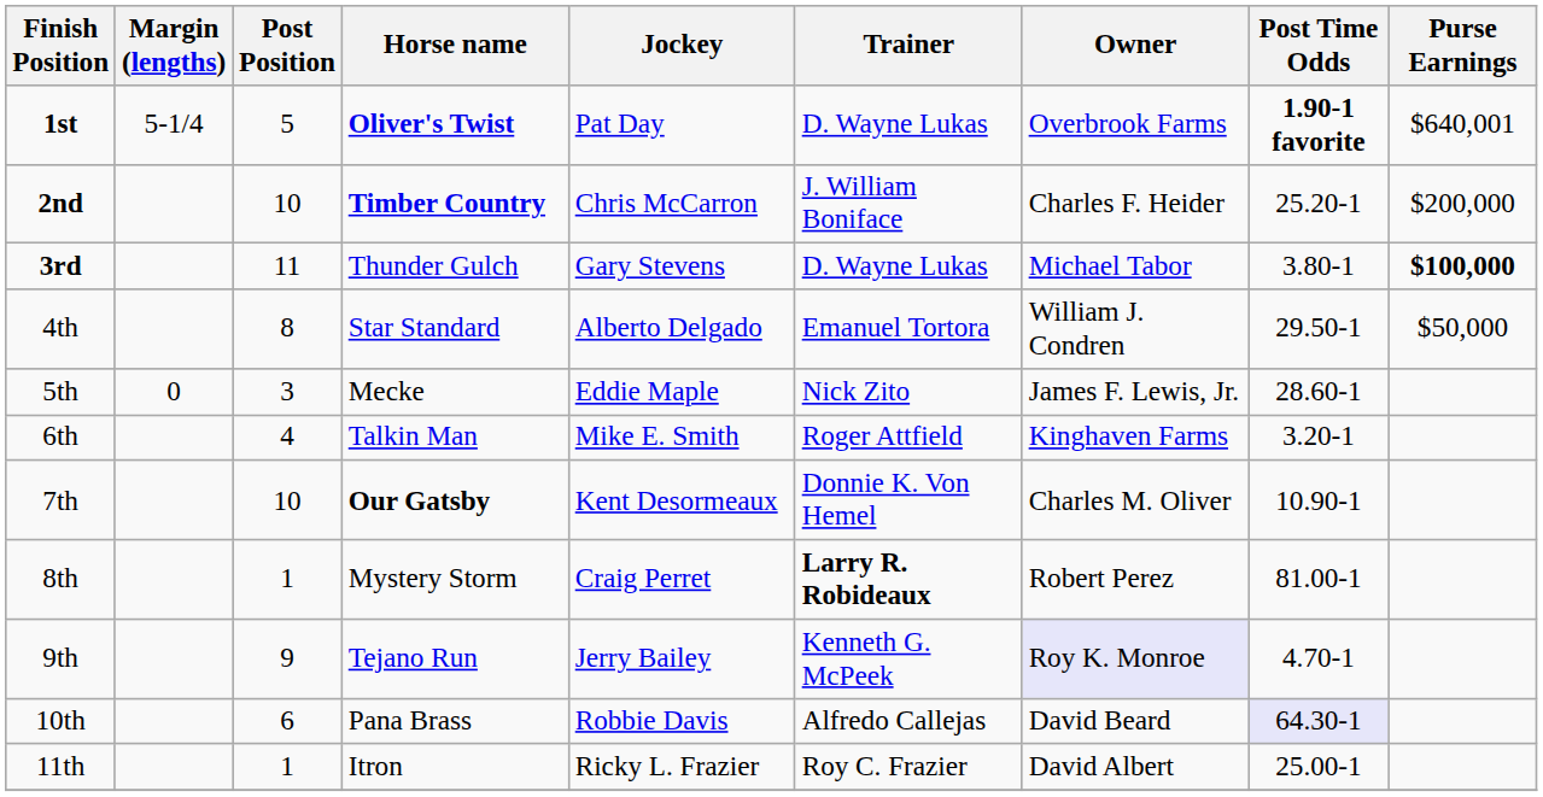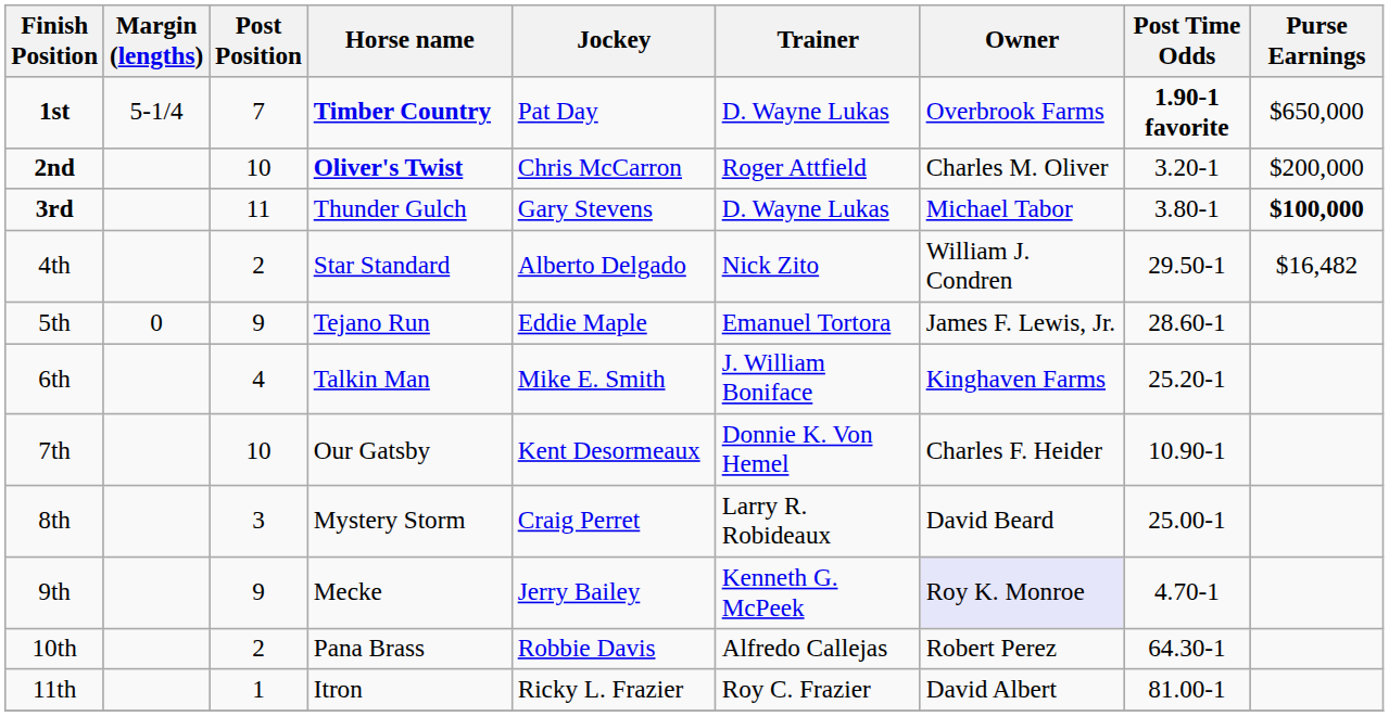1st | Post Position: 5 -> 7
1st | Horse name: Oliver's Twist -> Timber Country
1st | Purse Earnings: $640,001 -> $650,000
2nd | Horse name: Timber Country -> Oliver's Twist
2nd | Trainer: J. William Boniface -> Roger Attfield
2nd | Owner: Charles F. Heider -> Charles M. Oliver
2nd | Post Time Odds: 25.20-1 -> 3.20-1
4th | Post Position: 8 -> 2
4th | Trainer: Emanuel Tortora -> Nick Zito
4th | Purse Earnings: $50,000 -> $16,482
5th | Post Position: 3 -> 9
5th | Horse name: Mecke -> Tejano Run
5th | Trainer: Nick Zito -> Emanuel Tortora
6th | Trainer: Roger Attfield -> J. William Boniface
6th | Post Time Odds: 3.20-1 -> 25.20-1
7th | Horse name: bold -> normal
7th | Owner: Charles M. Oliver -> Charles F. Heider
8th | Post Position: 1 -> 3
8th | Trainer: bold -> normal
8th | Owner: Robert Perez -> David Beard
8th | Post Time Odds: 81.00-1 -> 25.00-1
9th | Horse name: Tejano Run -> Mecke
10th | Post Position: 6 -> 2
10th | Owner: David Beard -> Robert Perez
10th | Post Time Odds: lavender background -> no background
11th | Post Time Odds: 25.00-1 -> 81.00-1
